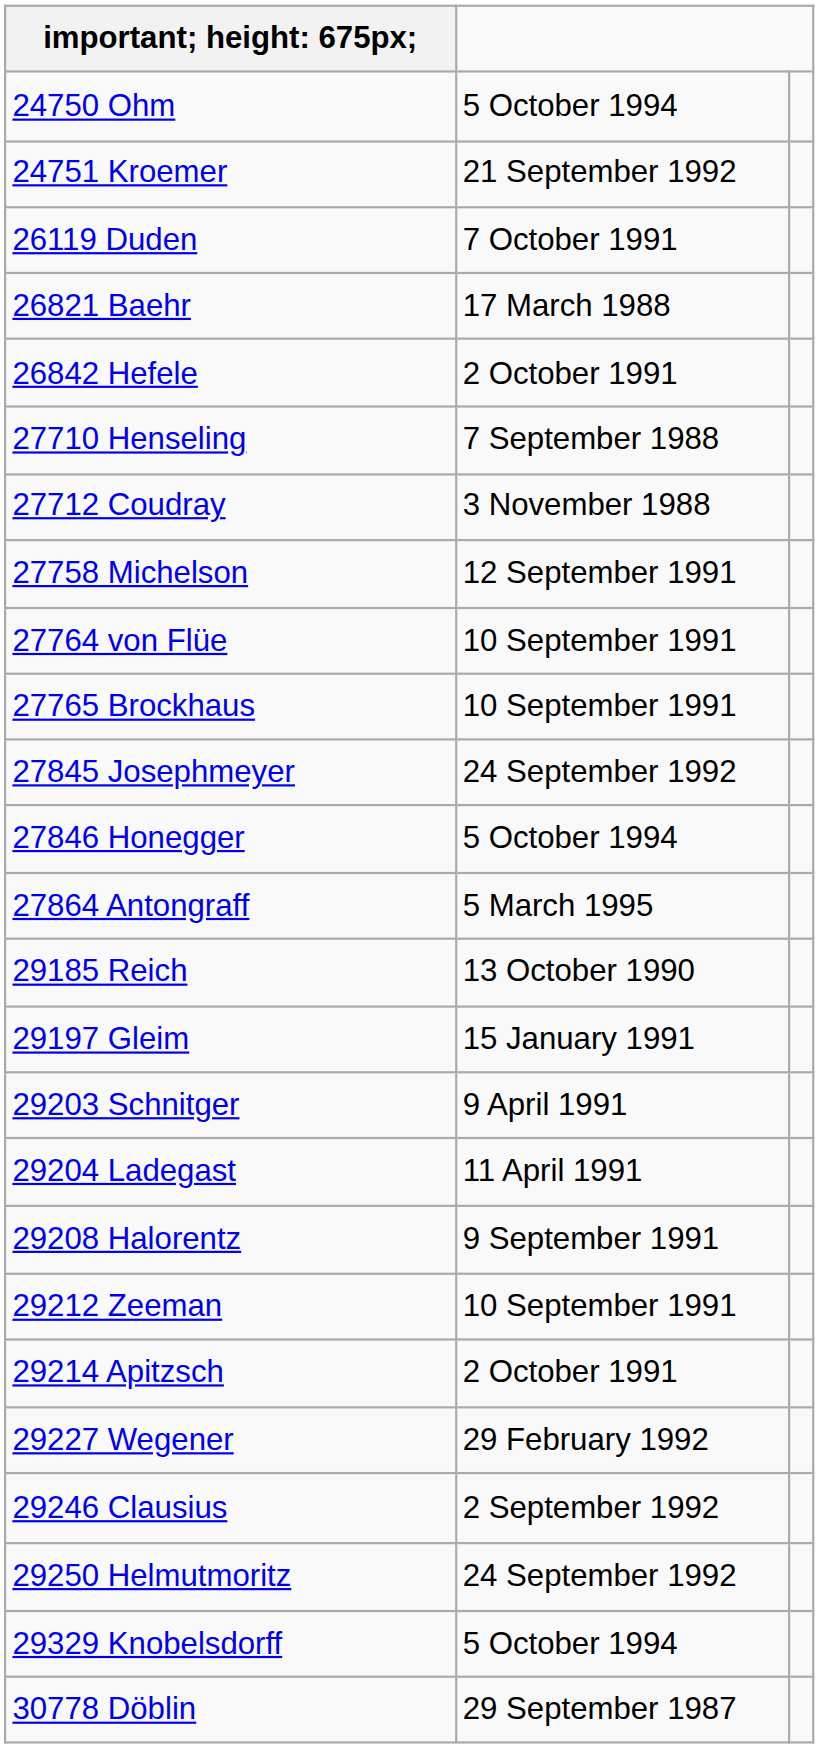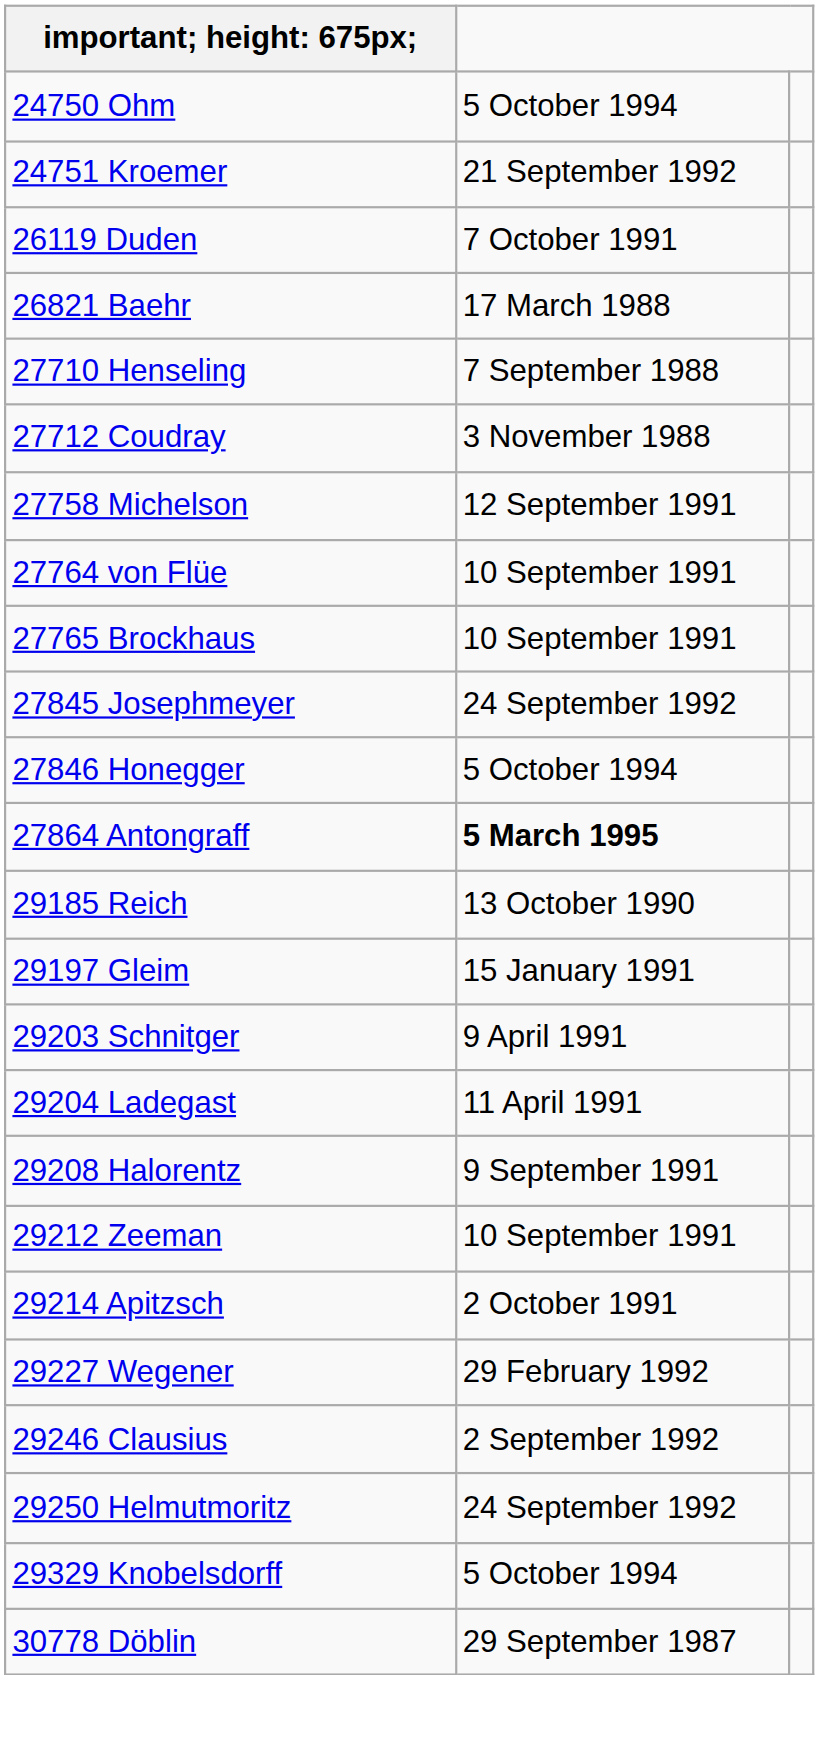- row: 26842 Hefele | 2 October 1991
27864 Antongraff | column 2: normal -> bold
